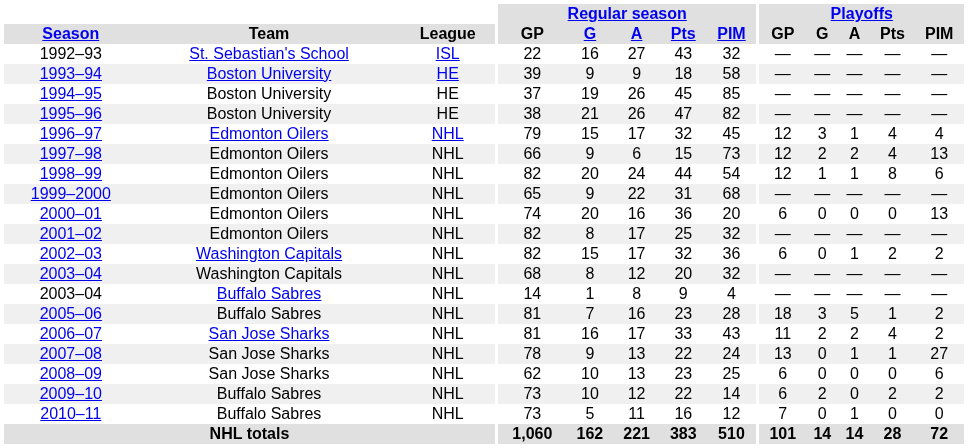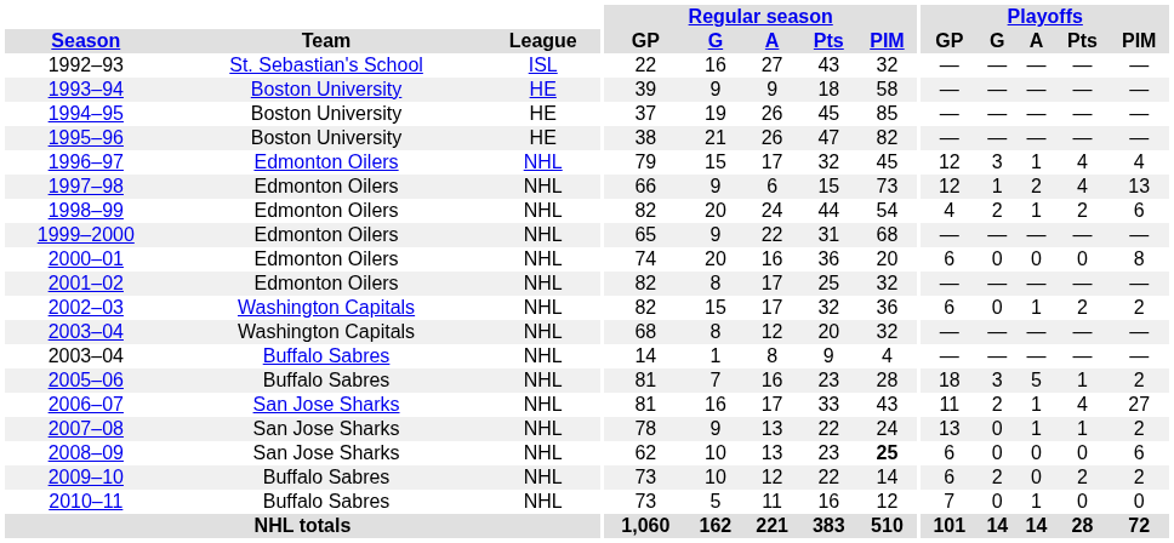1997–98 | Playoffs / G: 2 -> 1
1998–99 | Playoffs / GP: 12 -> 4
1998–99 | Playoffs / G: 1 -> 2
1998–99 | Playoffs / Pts: 8 -> 2
2000–01 | Playoffs / PIM: 13 -> 8
2006–07 | Playoffs / A: 2 -> 1
2006–07 | Playoffs / PIM: 2 -> 27
2007–08 | Playoffs / PIM: 27 -> 2
2008–09 | Regular season / PIM: normal -> bold
